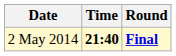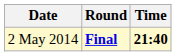columns swapped: Time <-> Round
